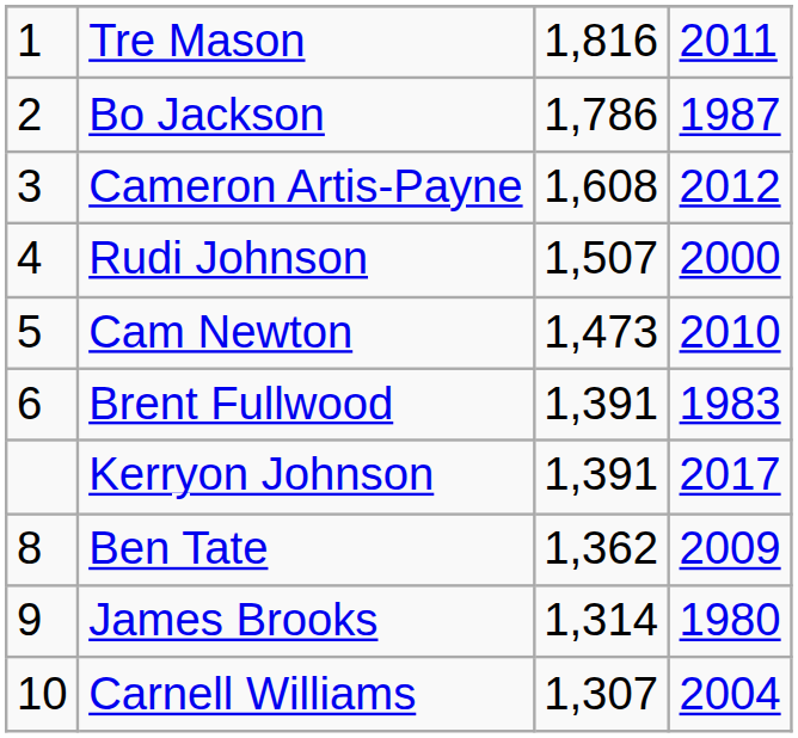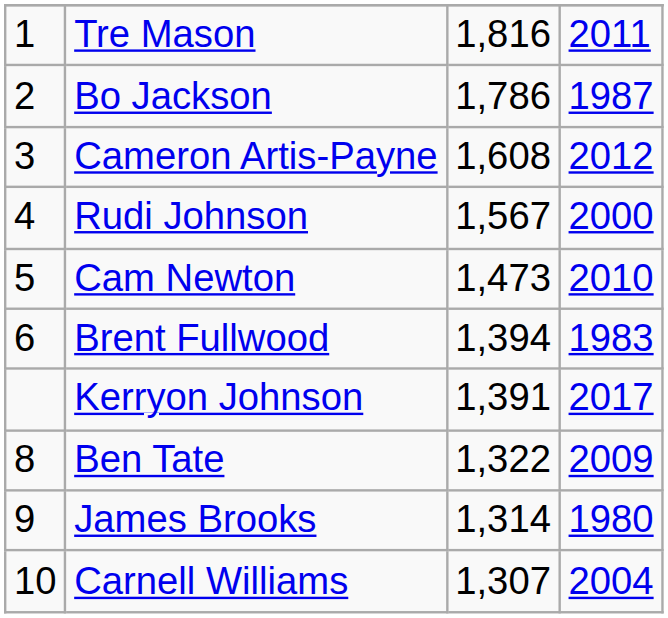Rudi Johnson | column 3: 1,507 -> 1,567
Brent Fullwood | column 3: 1,391 -> 1,394
Ben Tate | column 3: 1,362 -> 1,322
